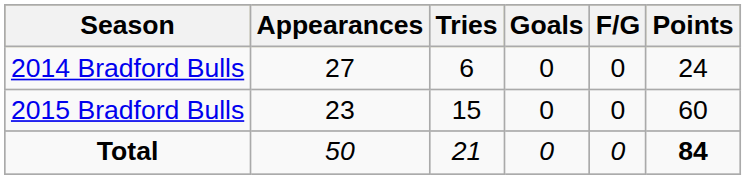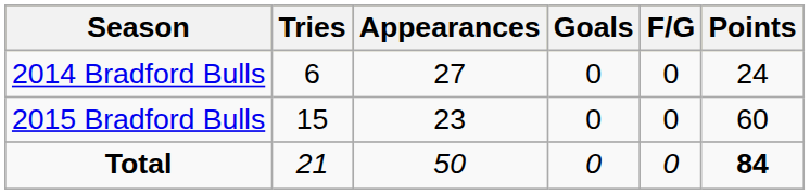columns swapped: Appearances <-> Tries
